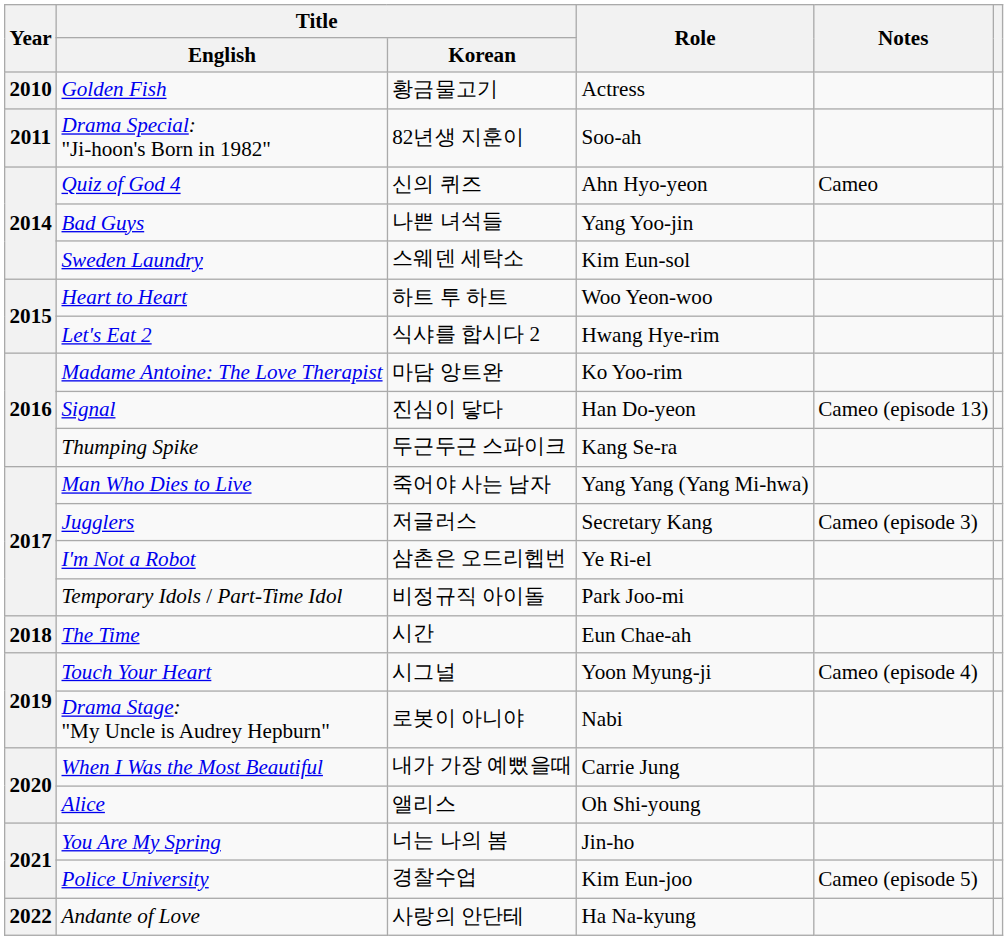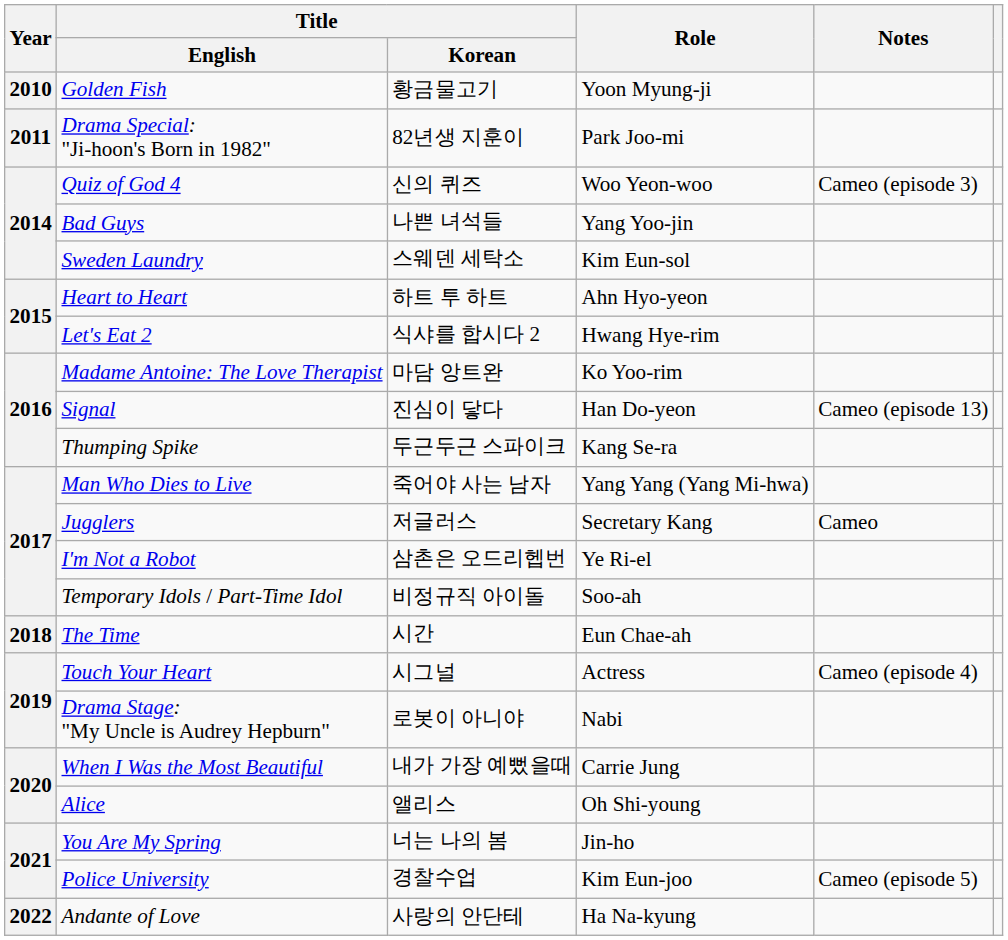Golden Fish | Role: Actress -> Yoon Myung-ji
Drama Special: "Ji-hoon's Born in 1982" | Role: Soo-ah -> Park Joo-mi
Quiz of God 4 | Role: Ahn Hyo-yeon -> Woo Yeon-woo
Quiz of God 4 | Notes: Cameo -> Cameo (episode 3)
Heart to Heart | Role: Woo Yeon-woo -> Ahn Hyo-yeon
Jugglers | Notes: Cameo (episode 3) -> Cameo
Temporary Idols / Part-Time Idol | Role: Park Joo-mi -> Soo-ah
Touch Your Heart | Role: Yoon Myung-ji -> Actress
